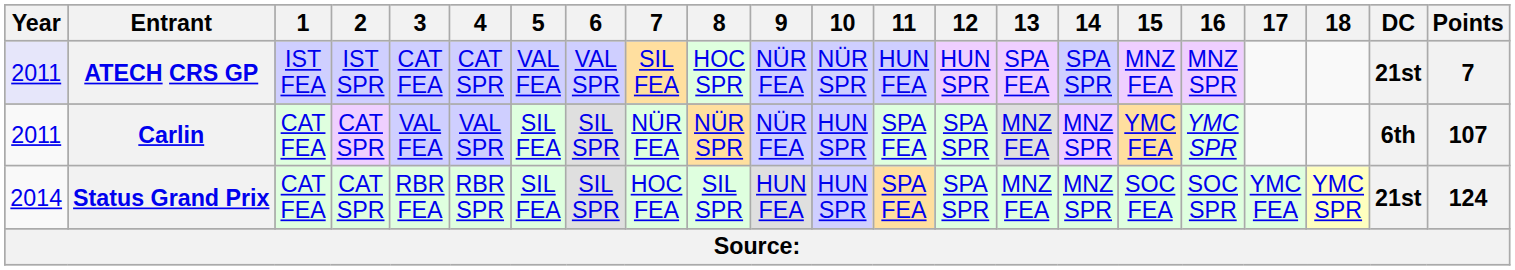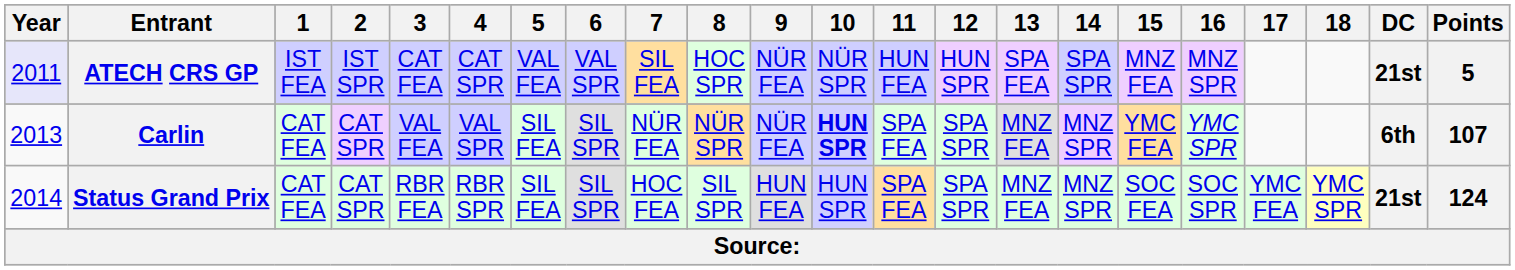ATECH CRS GP | Points: 7 -> 5
Carlin | Year: 2011 -> 2013
Carlin | 10: normal -> bold
